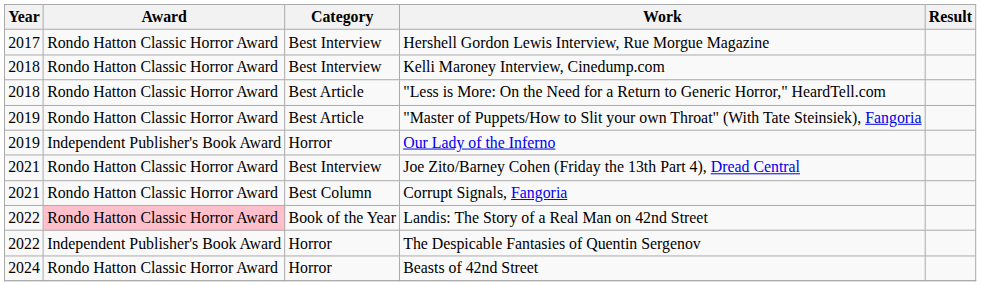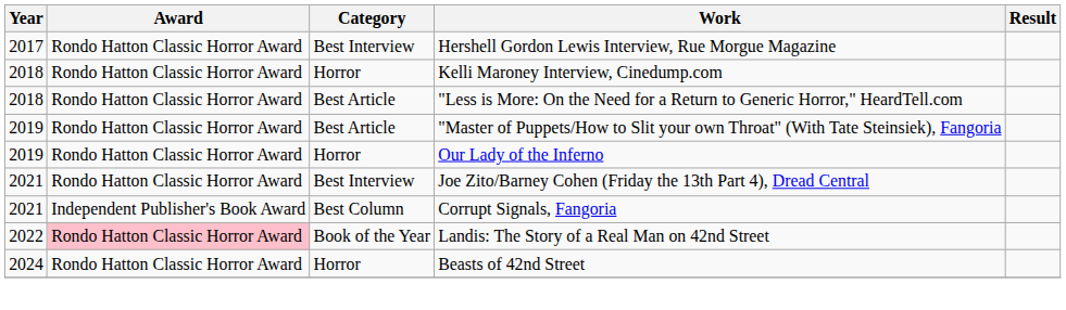Kelli Maroney Interview, Cinedump.com | Category: Best Interview -> Horror
Our Lady of the Inferno | Award: Independent Publisher's Book Award -> Rondo Hatton Classic Horror Award
Corrupt Signals, Fangoria | Award: Rondo Hatton Classic Horror Award -> Independent Publisher's Book Award
- row: 2022 | Independent Publisher's Book Award | Horror | The Despicable Fantasies of Quentin Sergenov
